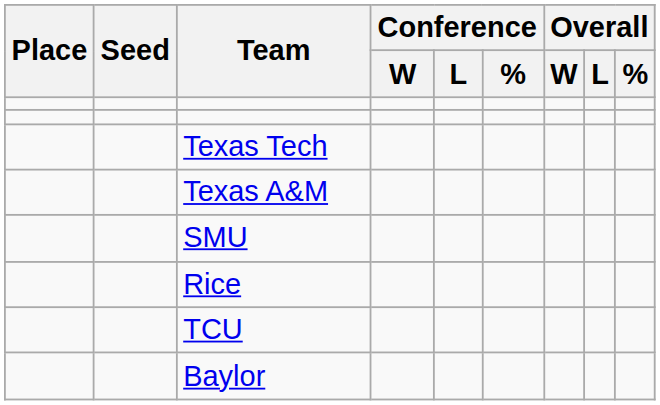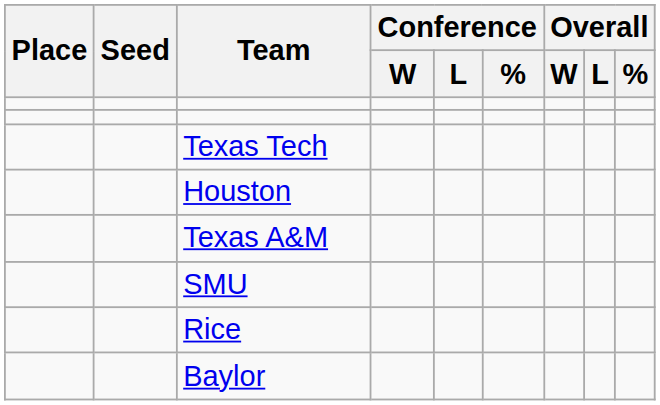+ row: Houston
- row: TCU
